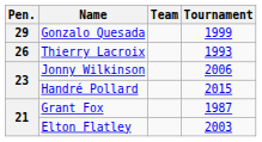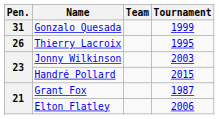Gonzalo Quesada | Pen.: 29 -> 31
Thierry Lacroix | Tournament: 1993 -> 1995
Jonny Wilkinson | Tournament: 2006 -> 2003
Elton Flatley | Tournament: 2003 -> 2006
